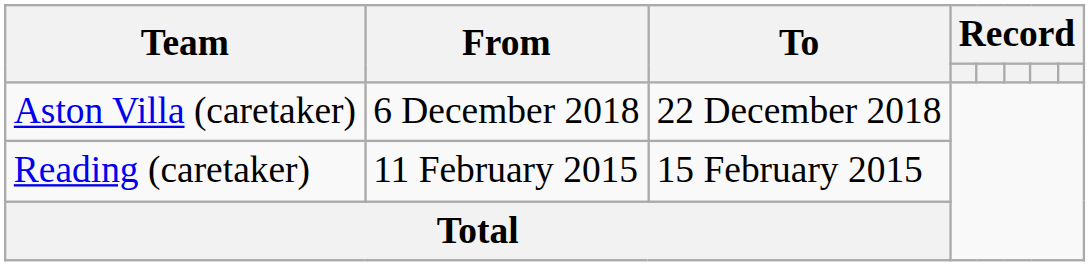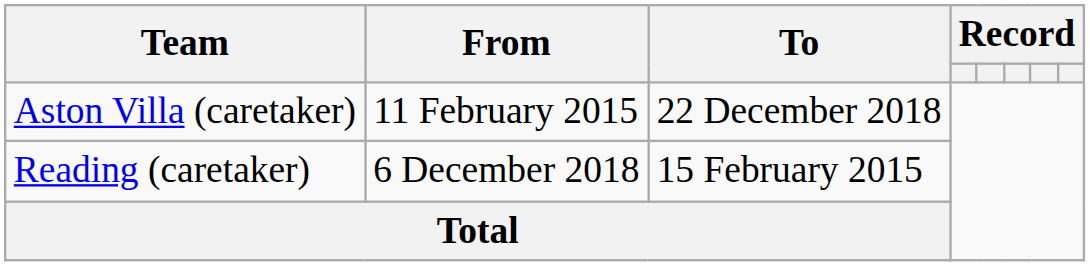Aston Villa (caretaker) | From: 6 December 2018 -> 11 February 2015
Reading (caretaker) | From: 11 February 2015 -> 6 December 2018
